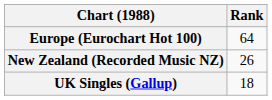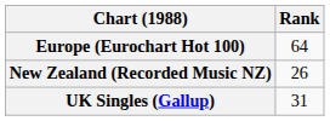UK Singles (Gallup) | Rank: 18 -> 31
